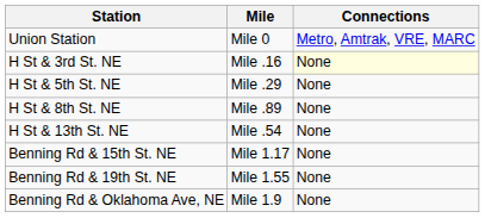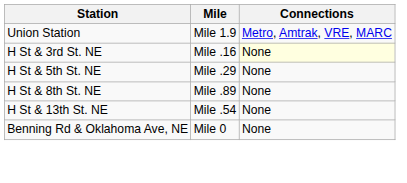Union Station | Mile: Mile 0 -> Mile 1.9
- row: Benning Rd & 15th St. NE | Mile 1.17 | None
- row: Benning Rd & 19th St. NE | Mile 1.55 | None
Benning Rd & Oklahoma Ave, NE | Mile: Mile 1.9 -> Mile 0
